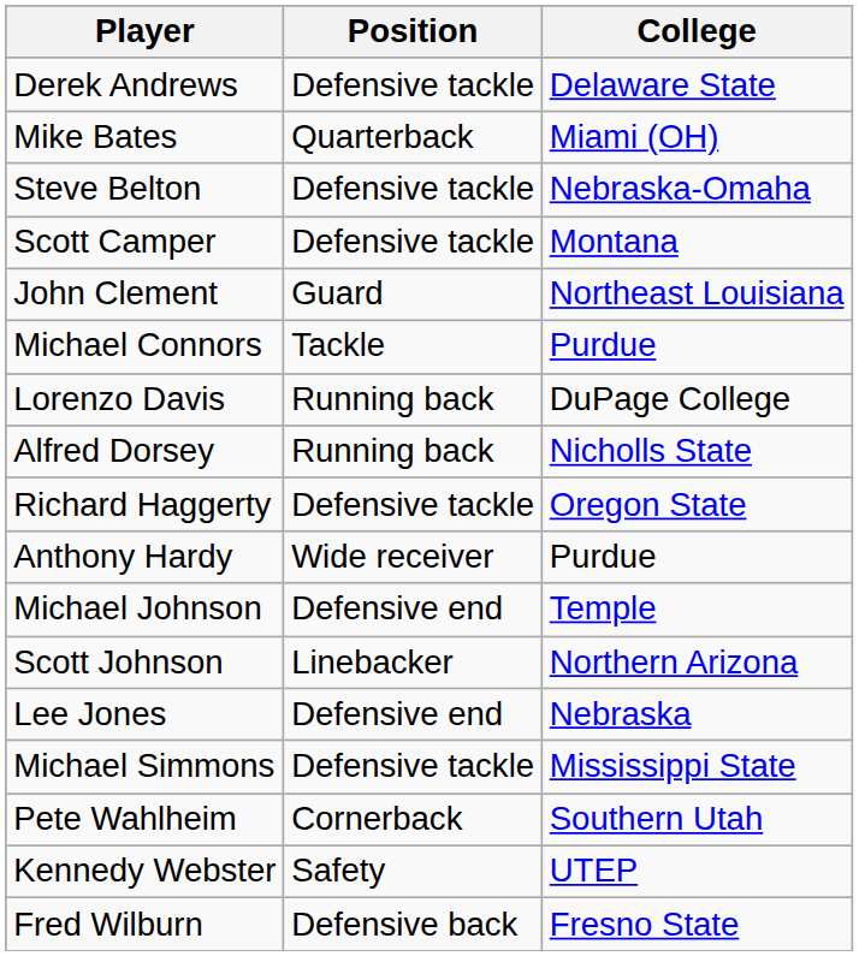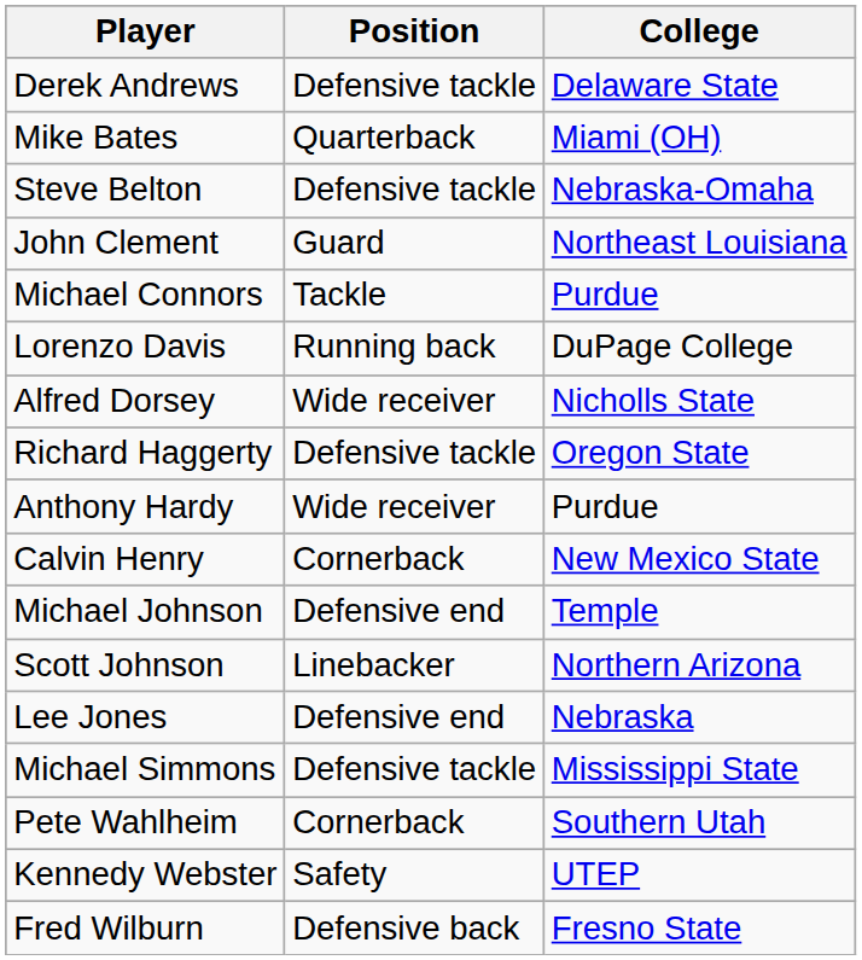- row: Scott Camper | Defensive tackle | Montana
Alfred Dorsey | Position: Running back -> Wide receiver
+ row: Calvin Henry | Cornerback | New Mexico State
